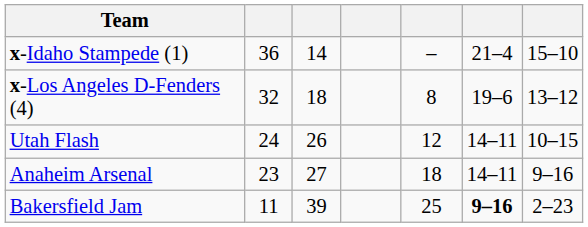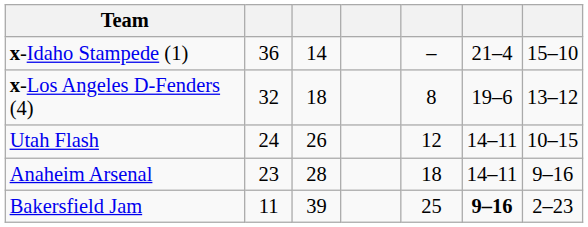Anaheim Arsenal | column 3: 27 -> 28
